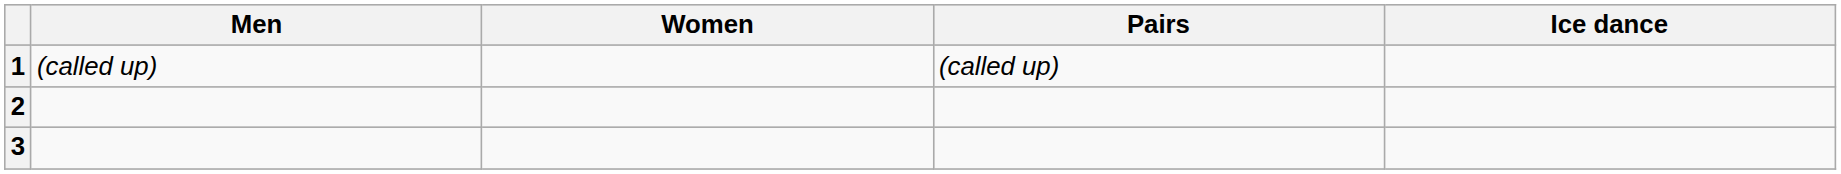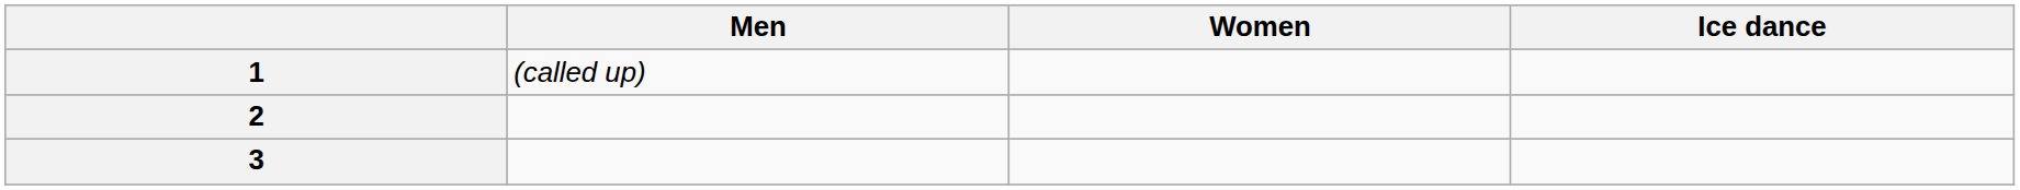- column: Pairs | (called up)
